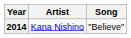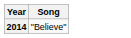- column: Artist | Kana Nishino
